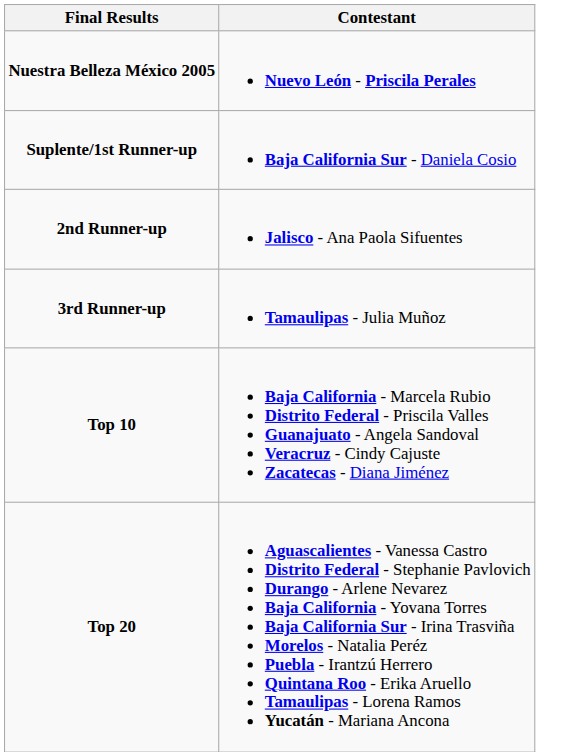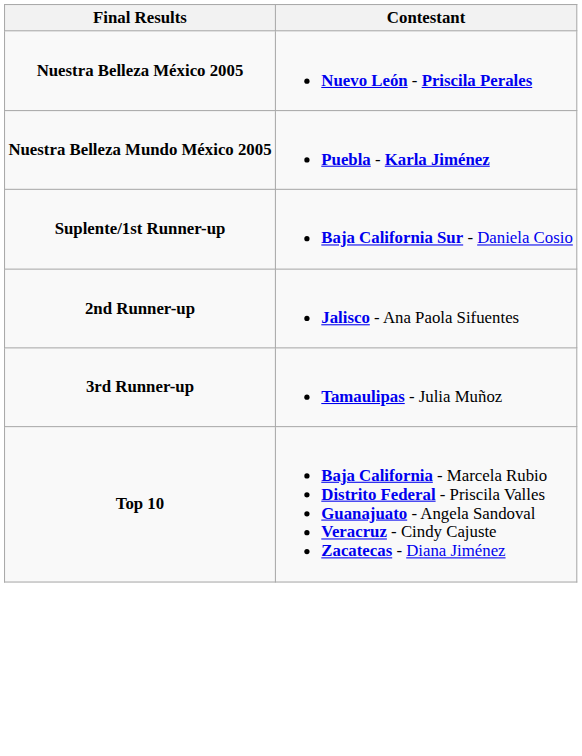+ row: Nuestra Belleza Mundo México 2005 | Puebla - Karla Jiménez
- row: Top 20 | Aguascalientes - Vanessa Castro Distrito Federal - Stephanie Pavlovich Durango - Arlene Nevarez Baja California - Yovana Torres Baja California Sur - Irina Trasviña Morelos - Natalia Peréz Puebla - Irantzú Herrero Quintana Roo - Erika Aruello Tamaulipas - Lorena Ramos Yucatán - Mariana Ancona
